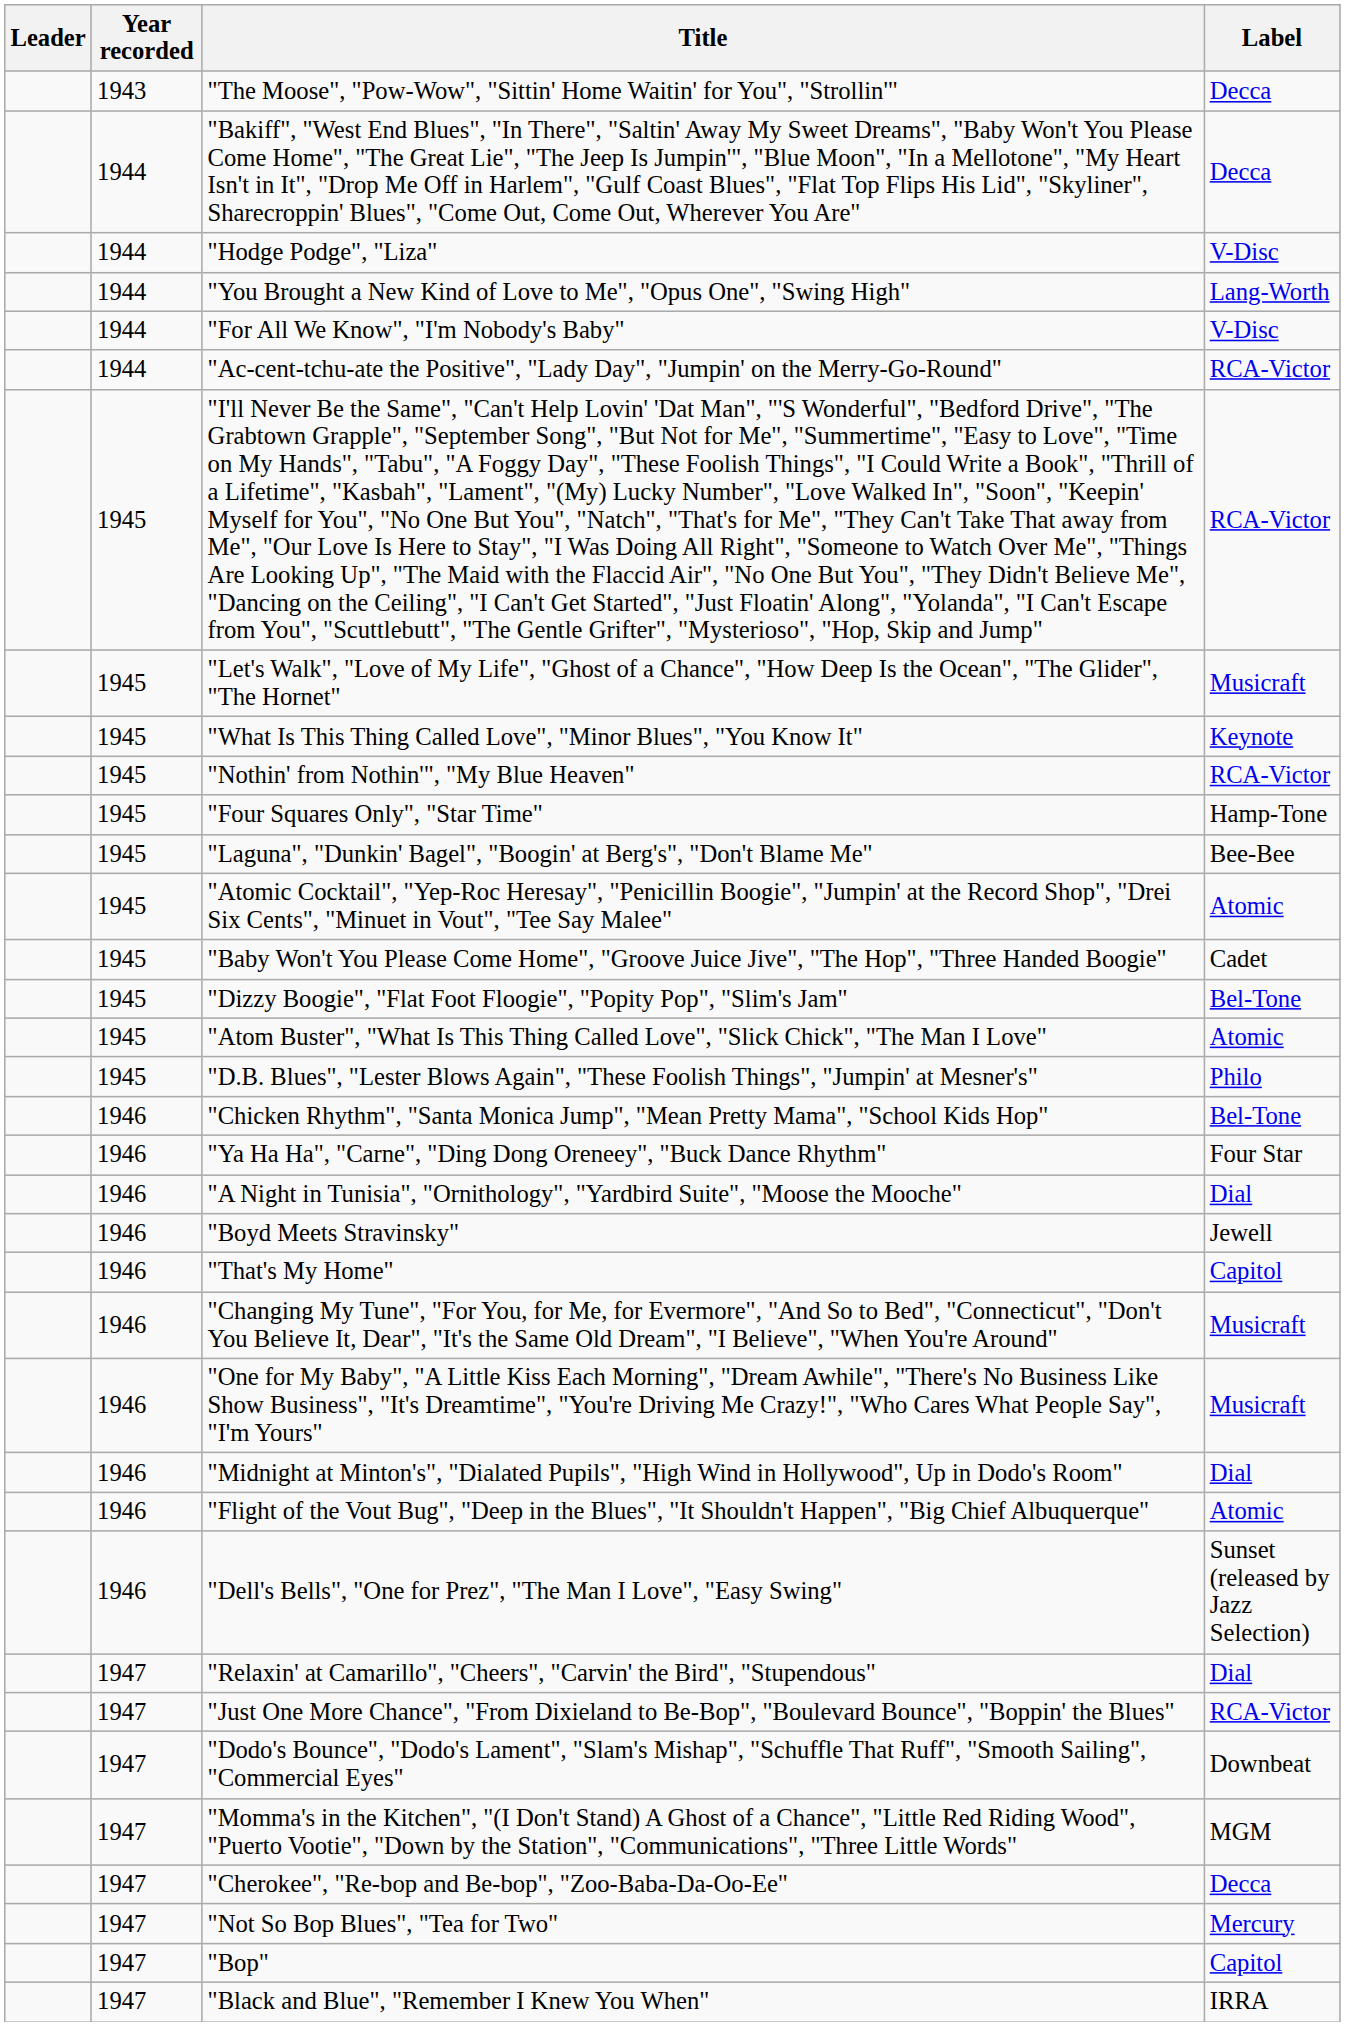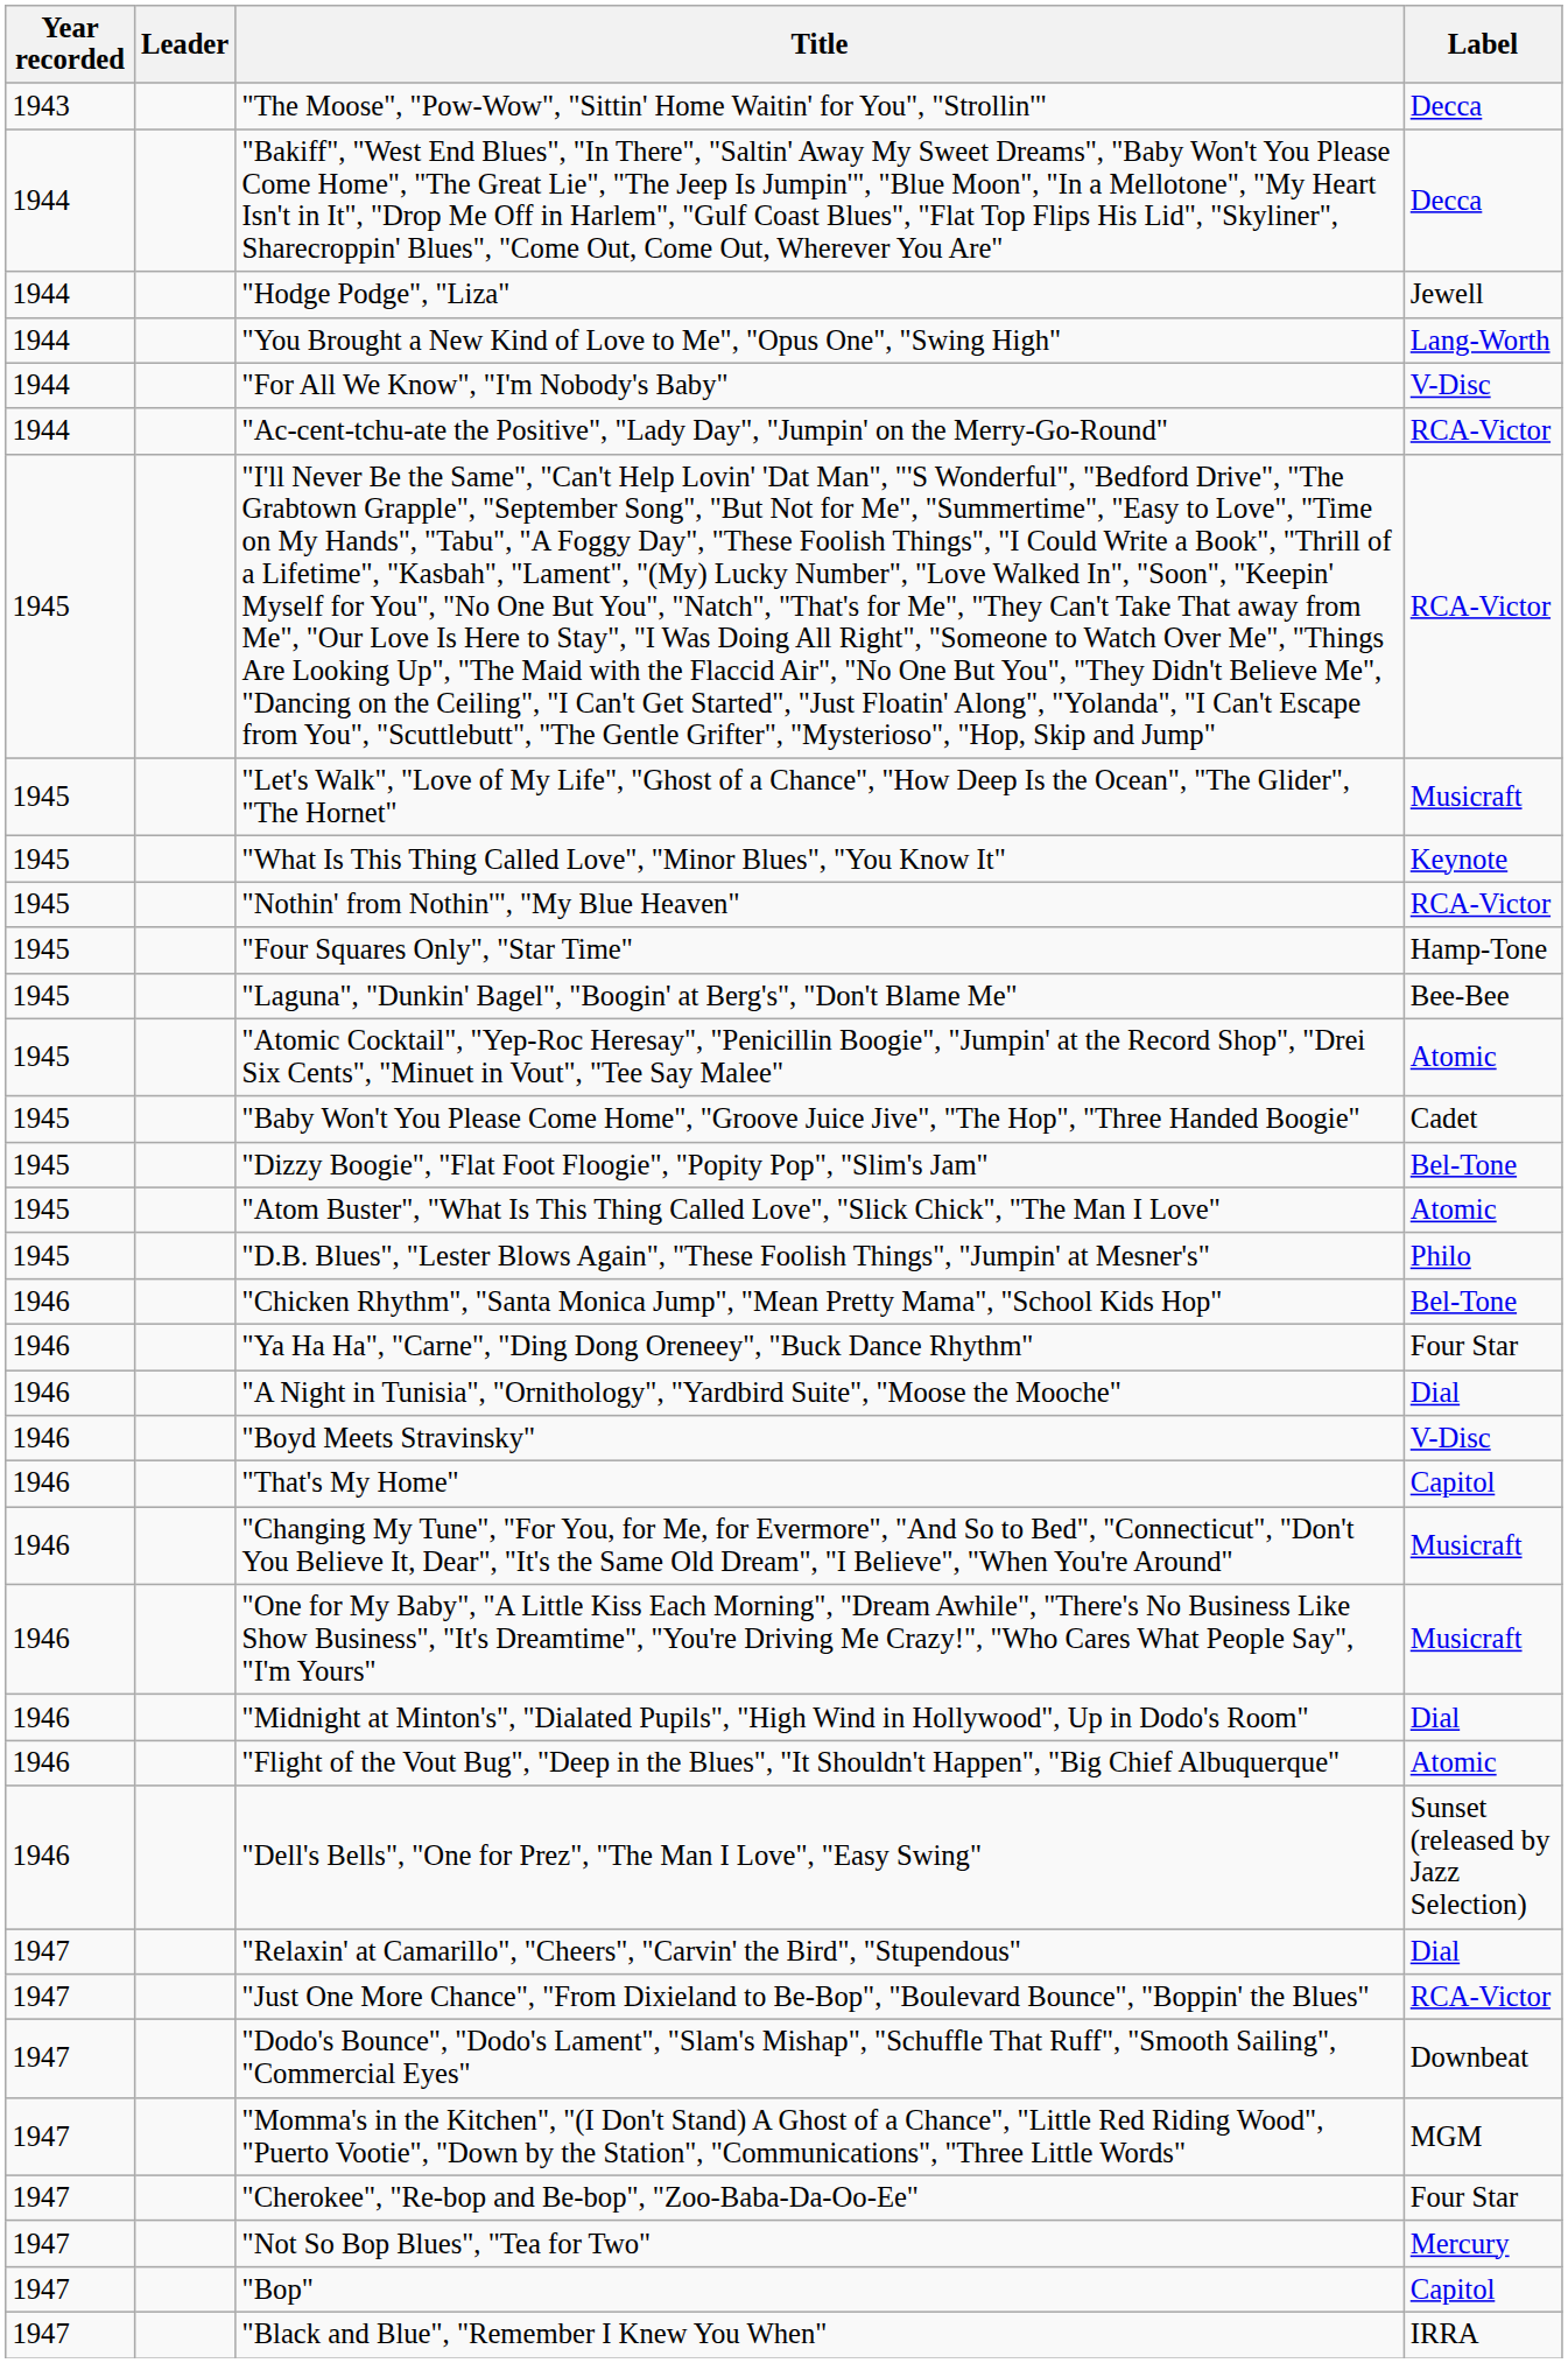columns swapped: Year recorded <-> Leader
"Hodge Podge", "Liza" | Label: V-Disc -> Jewell
"Boyd Meets Stravinsky" | Label: Jewell -> V-Disc
"Cherokee", "Re-bop and Be-bop", "Zoo-Baba-Da-Oo-Ee" | Label: Decca -> Four Star
